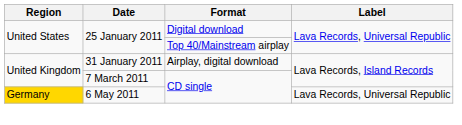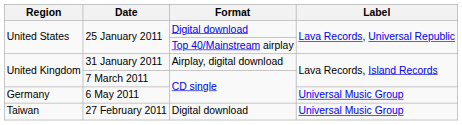6 May 2011 | Region: gold background -> no background
6 May 2011 | Label: Lava Records, Universal Republic -> Universal Music Group
+ row: Taiwan | 27 February 2011 | Digital download | Universal Music Group
